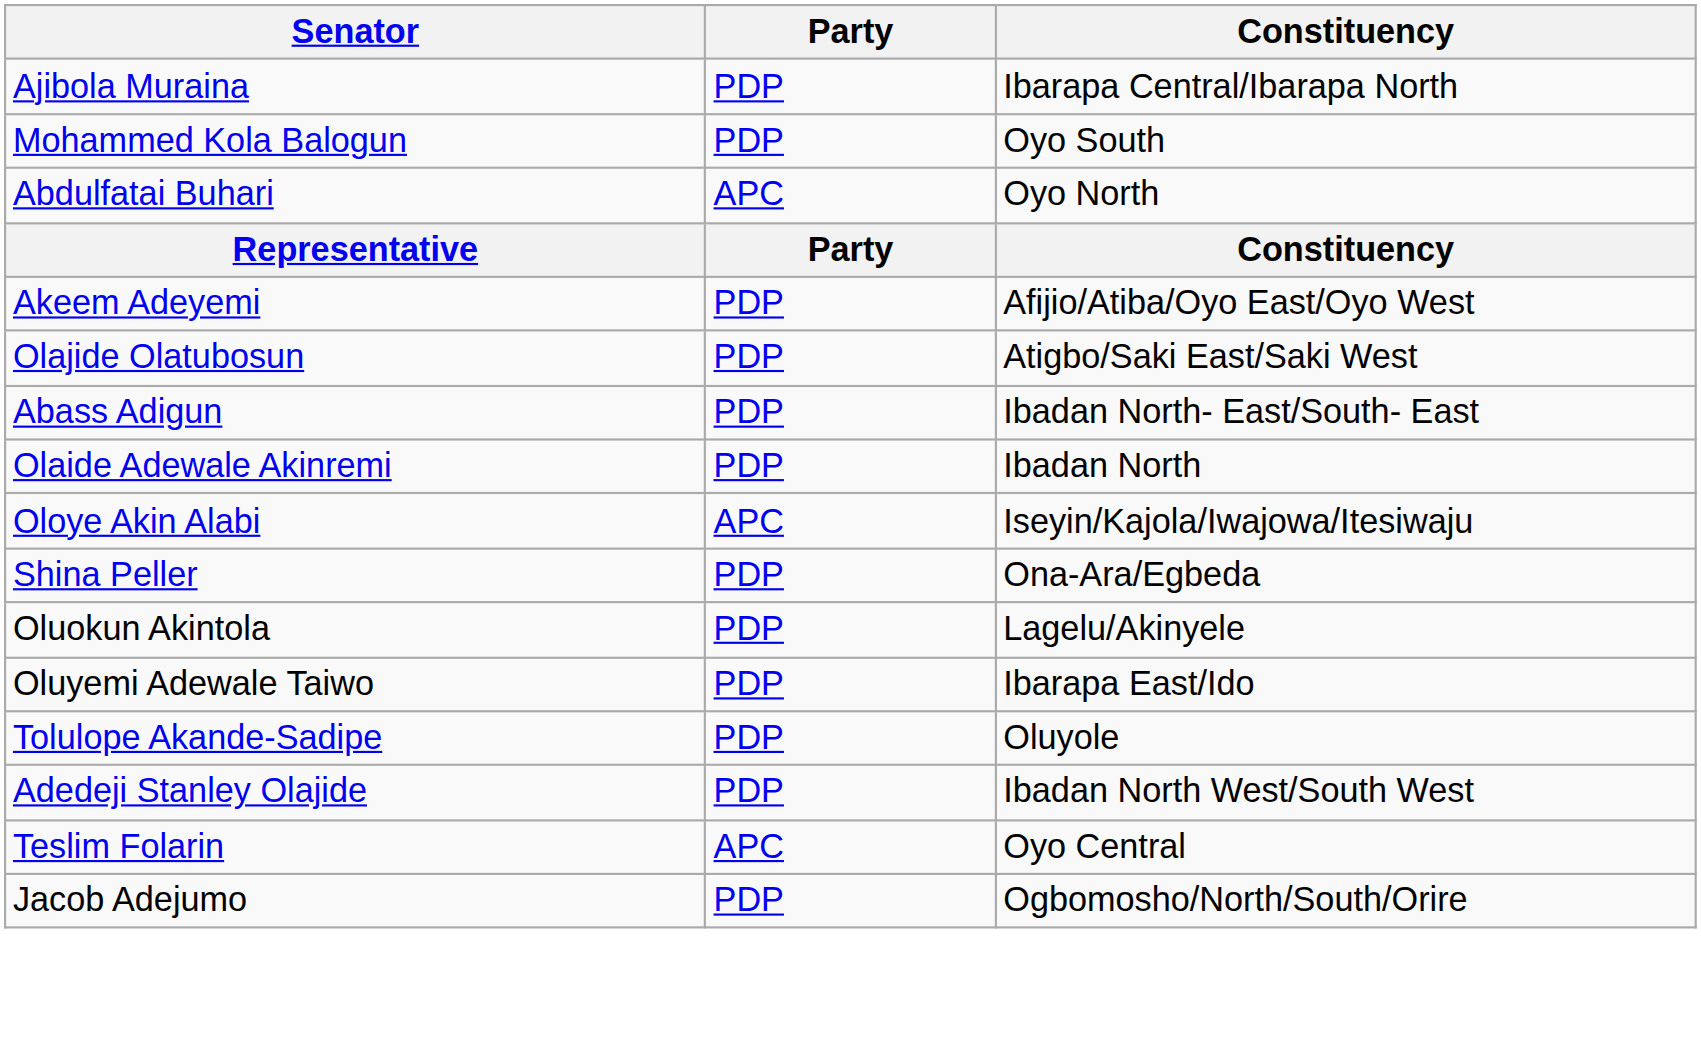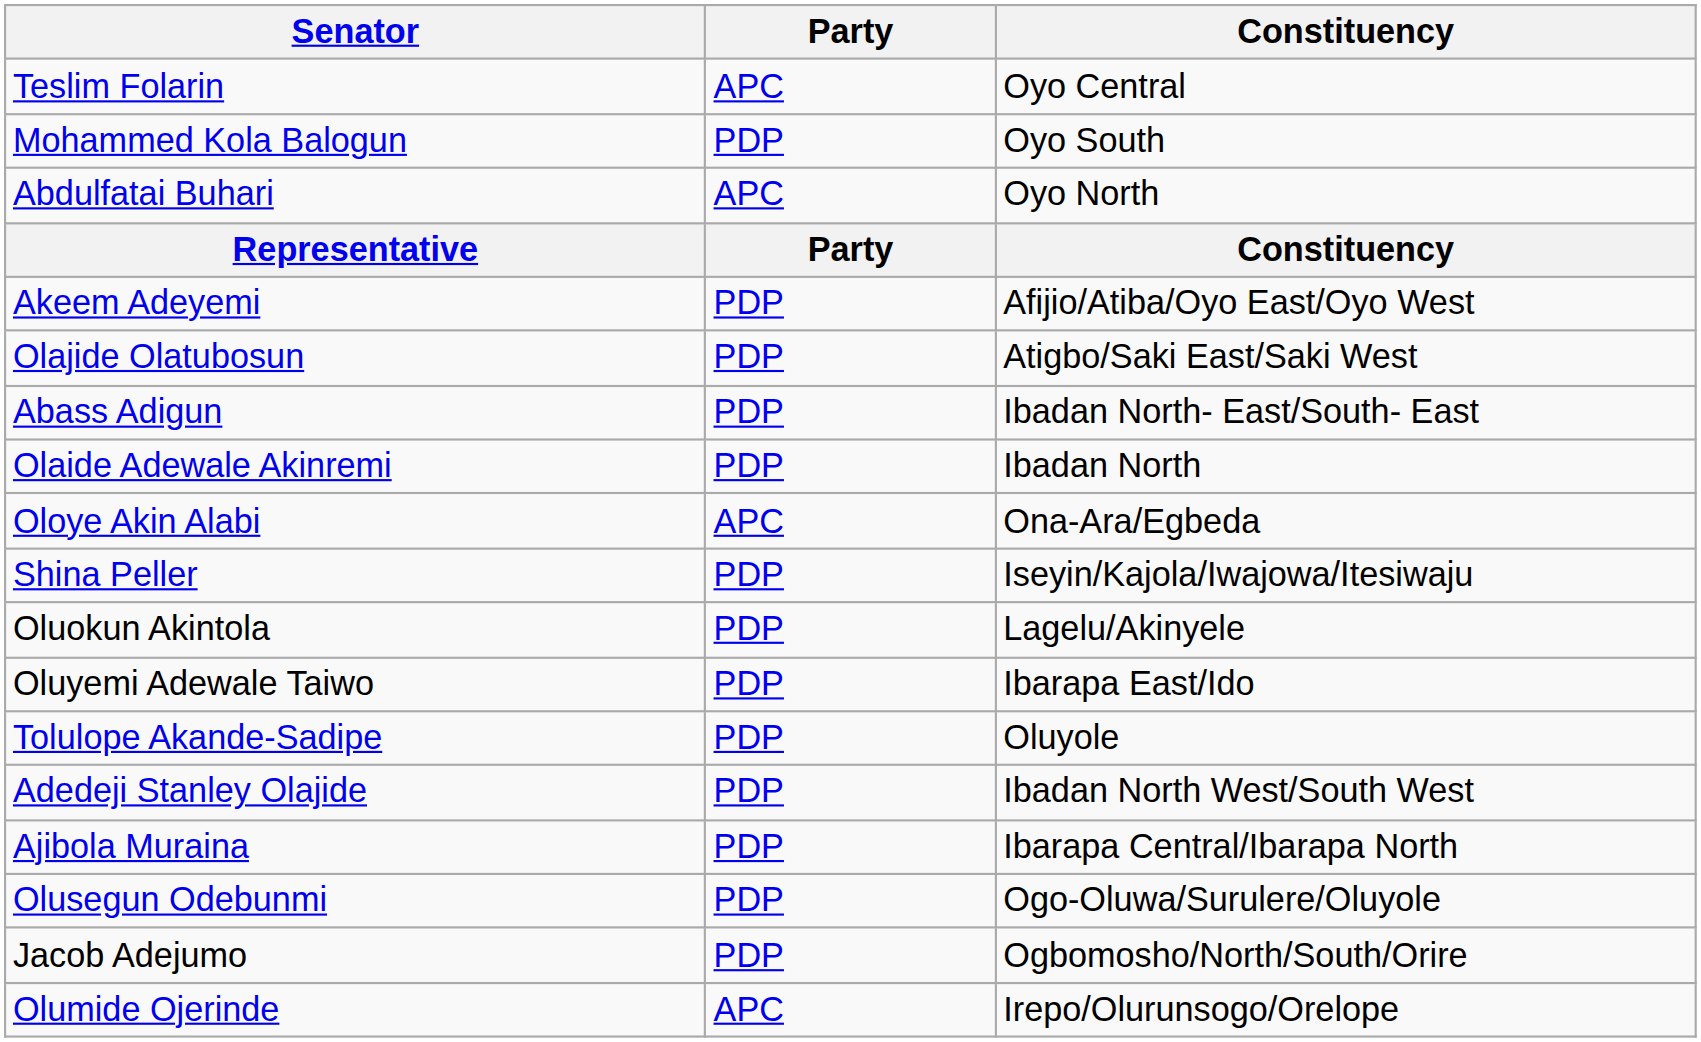rows swapped: Teslim Folarin <-> Ajibola Muraina
Oloye Akin Alabi | Constituency: Iseyin/Kajola/Iwajowa/Itesiwaju -> Ona-Ara/Egbeda
Shina Peller | Constituency: Ona-Ara/Egbeda -> Iseyin/Kajola/Iwajowa/Itesiwaju
+ row: Olusegun Odebunmi | PDP | Ogo-Oluwa/Surulere/Oluyole
+ row: Olumide Ojerinde | APC | Irepo/Olurunsogo/Orelope
